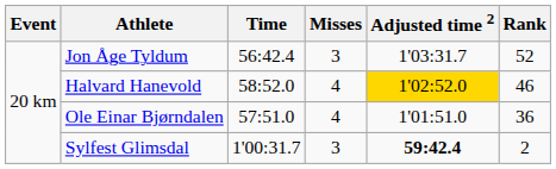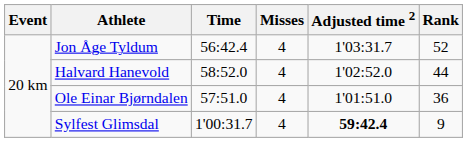Jon Åge Tyldum | Misses: 3 -> 4
Halvard Hanevold | Adjusted time 2: gold background -> no background
Halvard Hanevold | Rank: 46 -> 44
Sylfest Glimsdal | Misses: 3 -> 4
Sylfest Glimsdal | Rank: 2 -> 9
